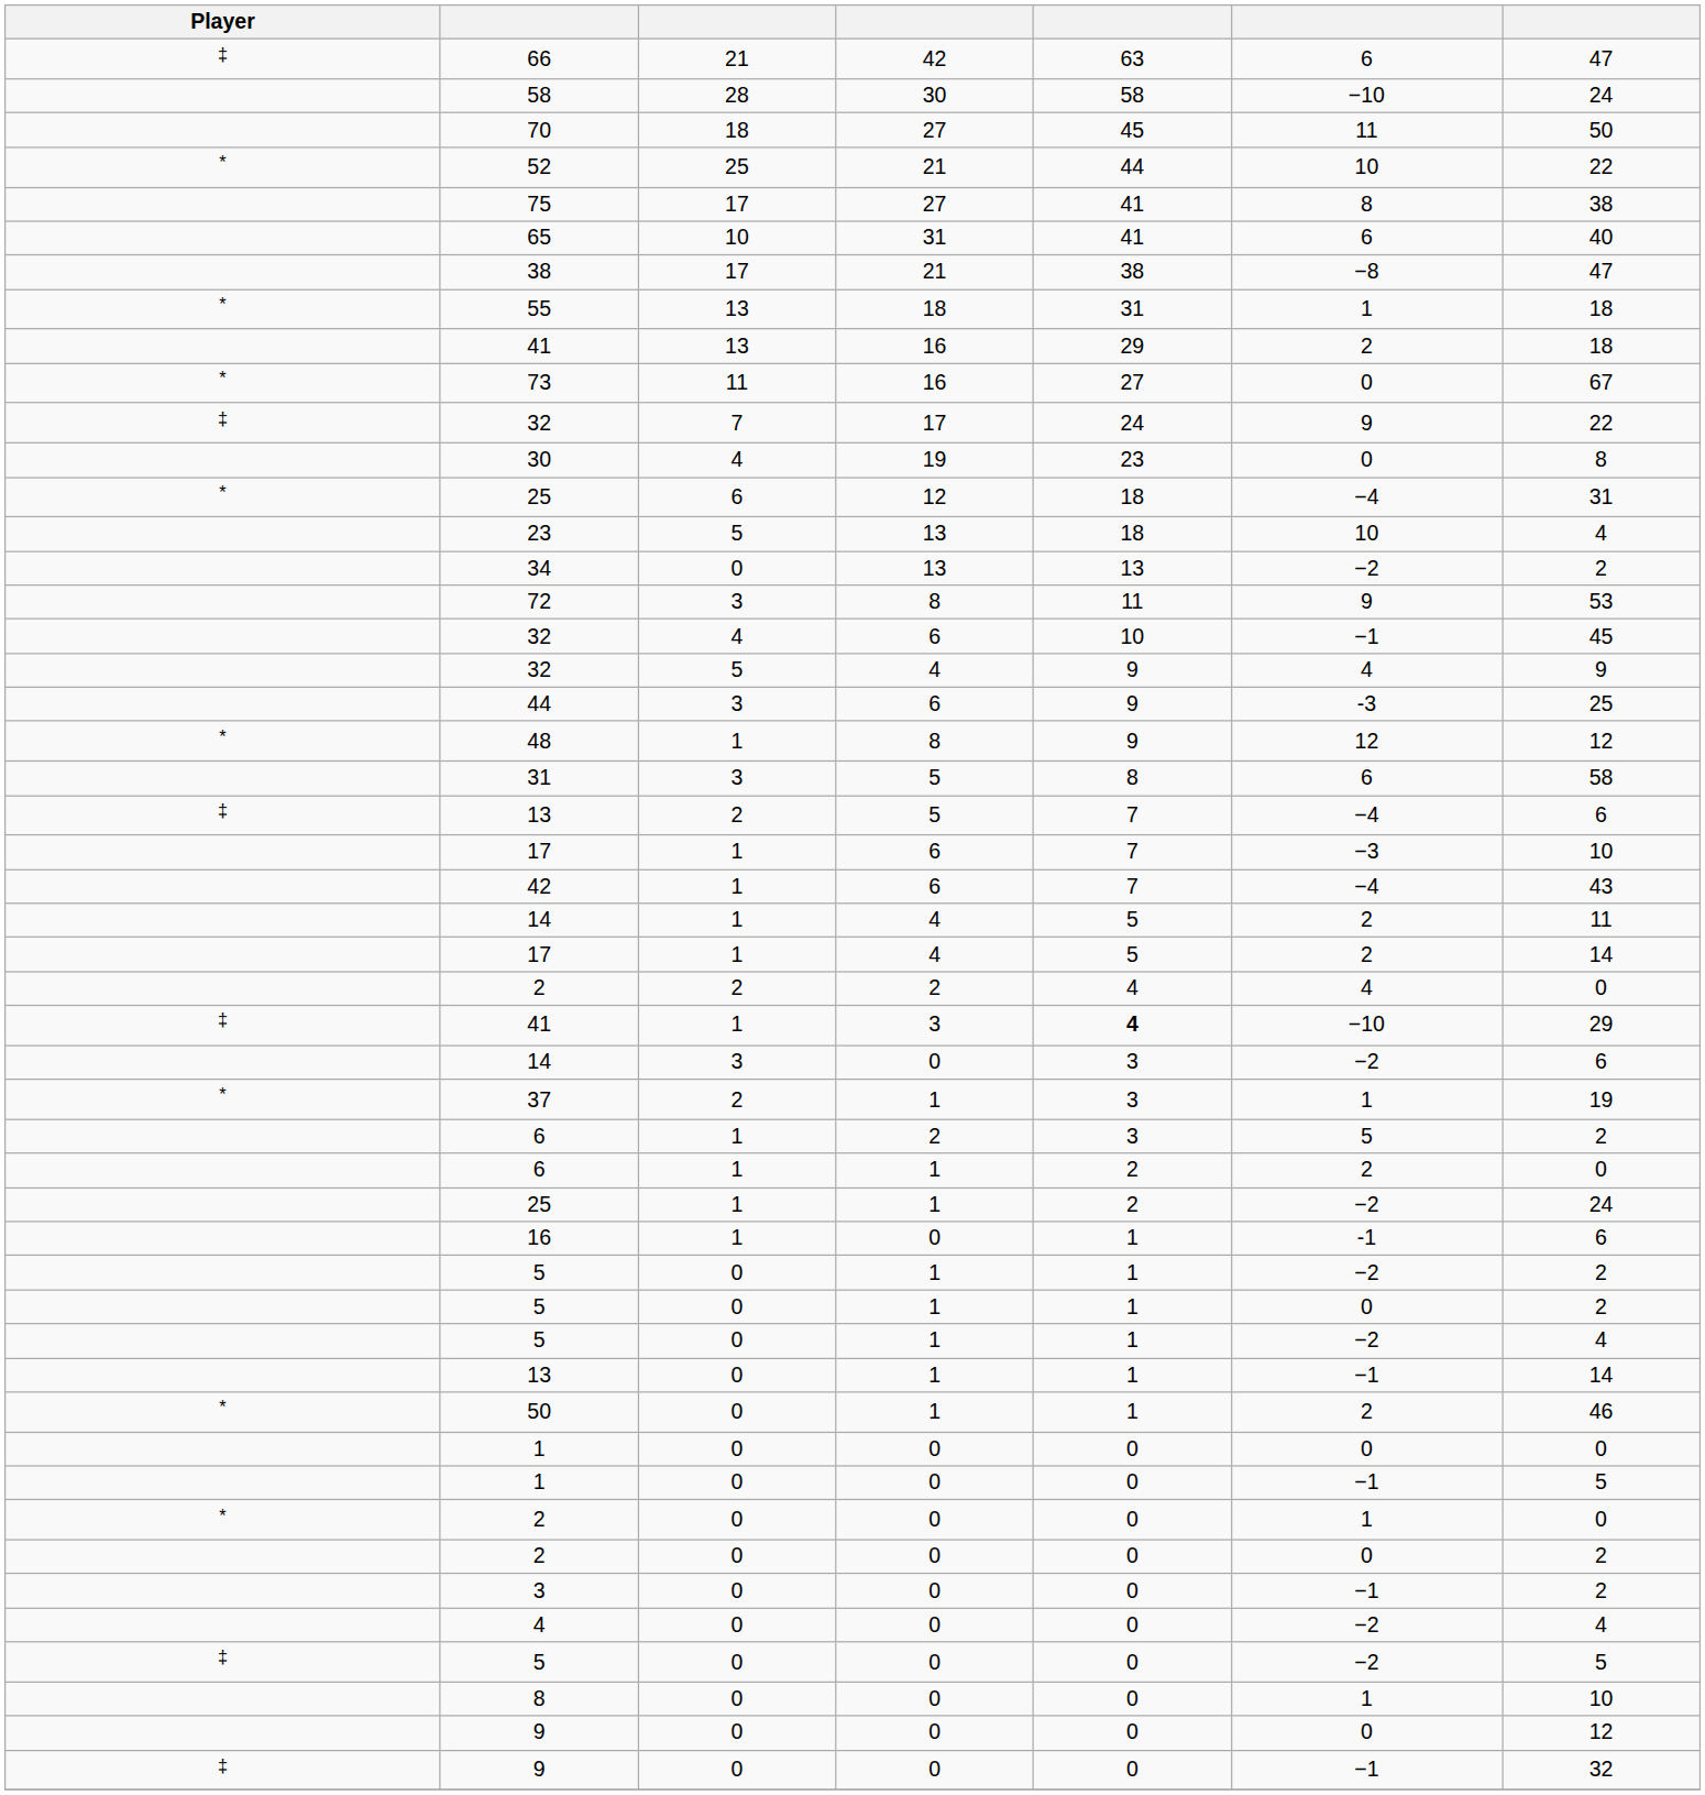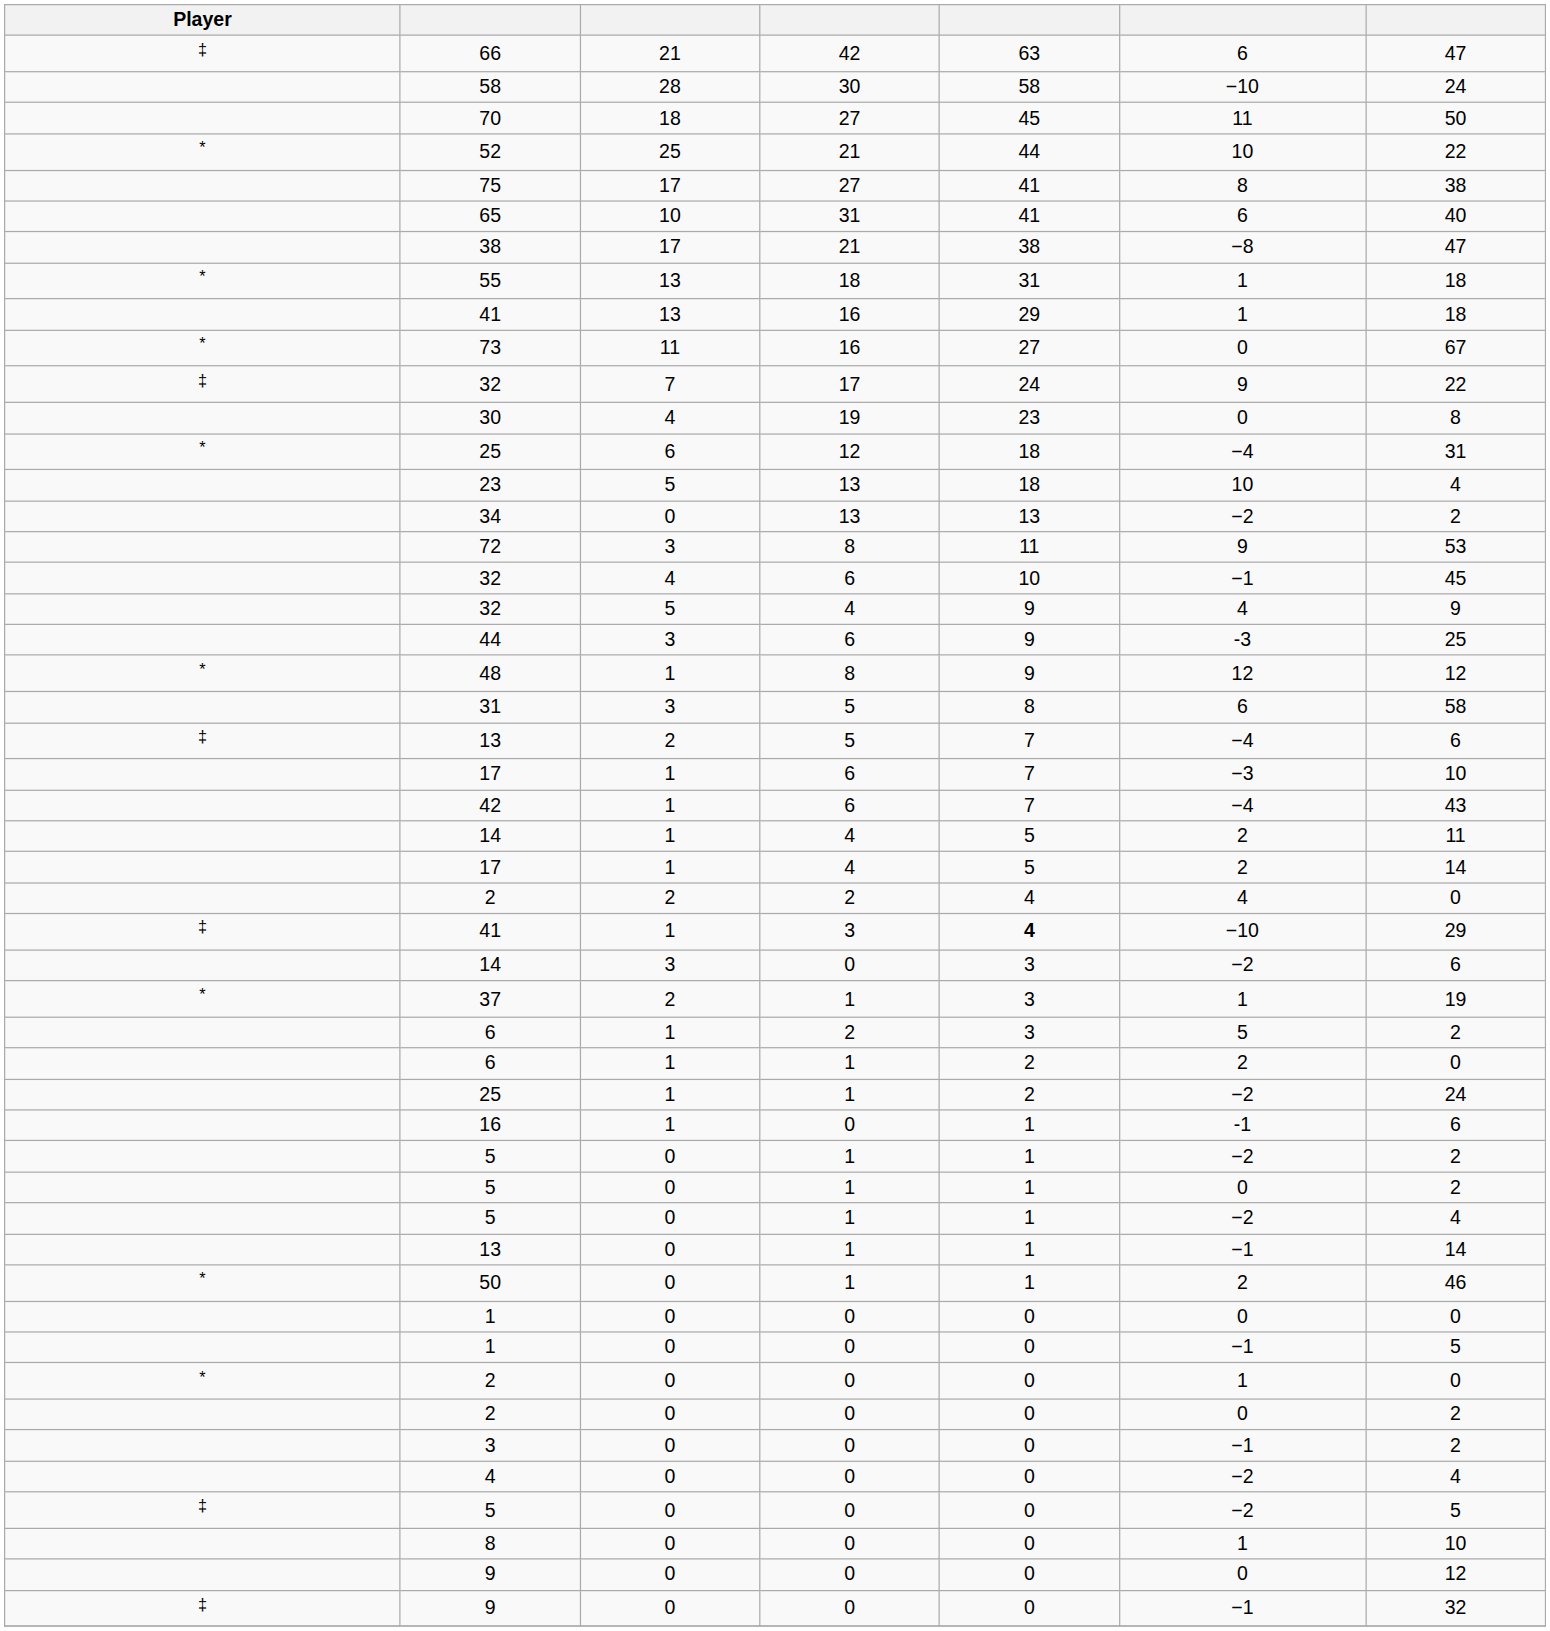41 / 16 | column 6: 2 -> 1
